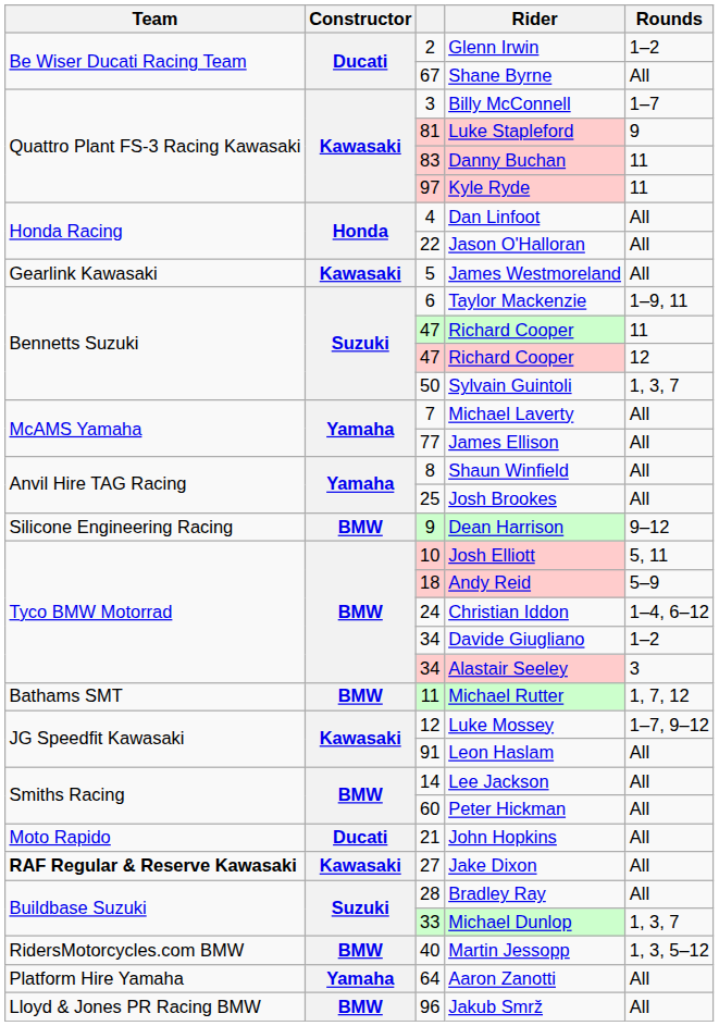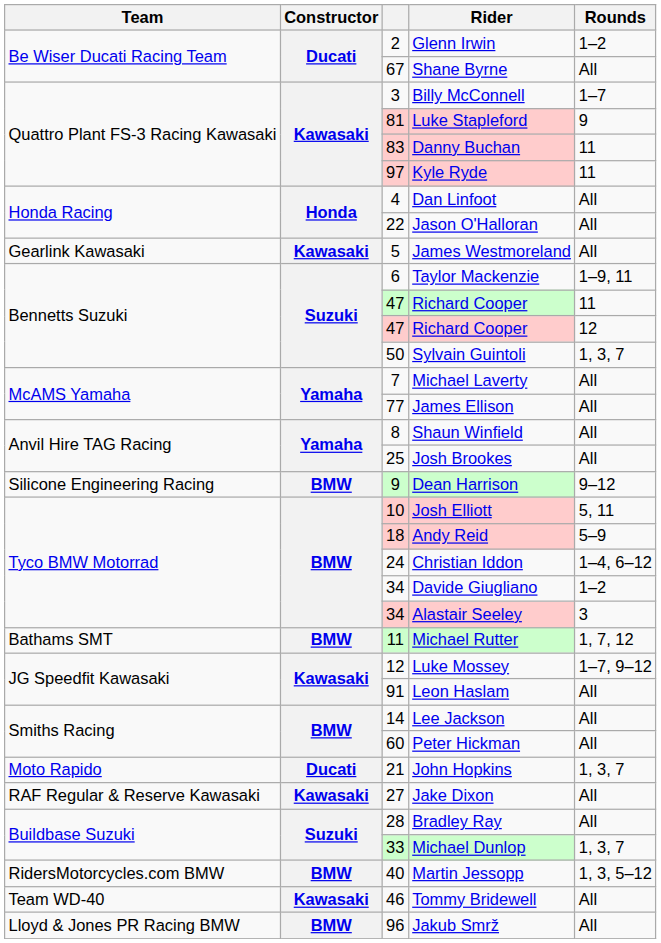John Hopkins | Rounds: All -> 1, 3, 7
Jake Dixon | Team: bold -> normal
+ row: Team WD-40 | Kawasaki | 46 | Tommy Bridewell | All
- row: Platform Hire Yamaha | Yamaha | 64 | Aaron Zanotti | All
